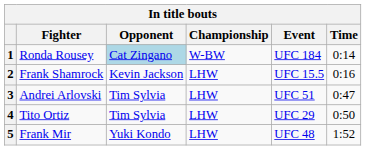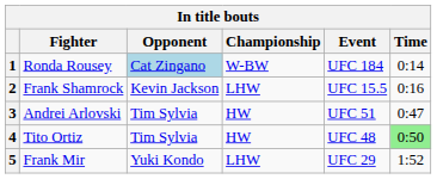3 | Championship: LHW -> HW
4 | Championship: LHW -> HW
4 | Event: UFC 29 -> UFC 48
4 | Time: no background -> lightgreen background
5 | Event: UFC 48 -> UFC 29
